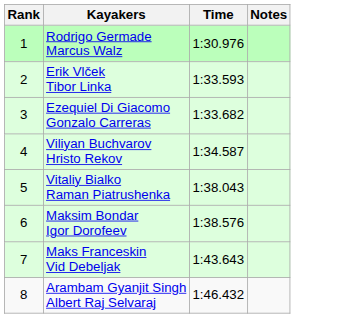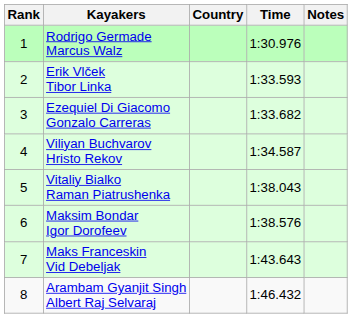+ column: Country
